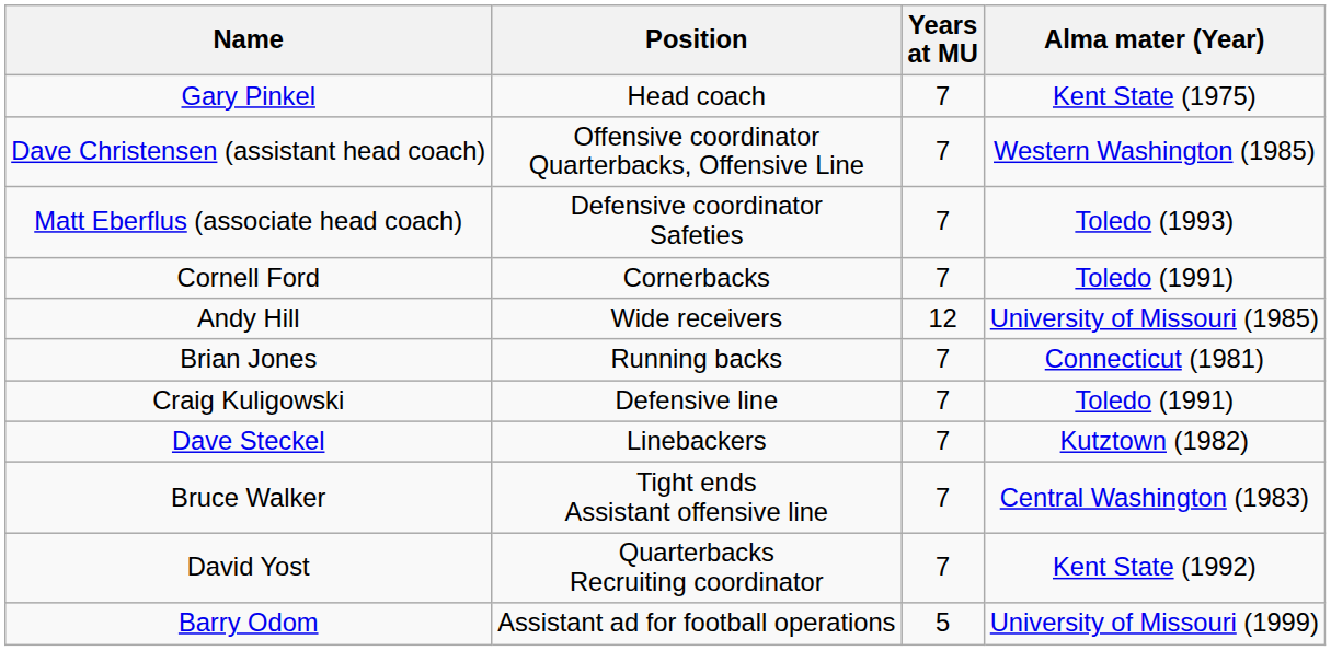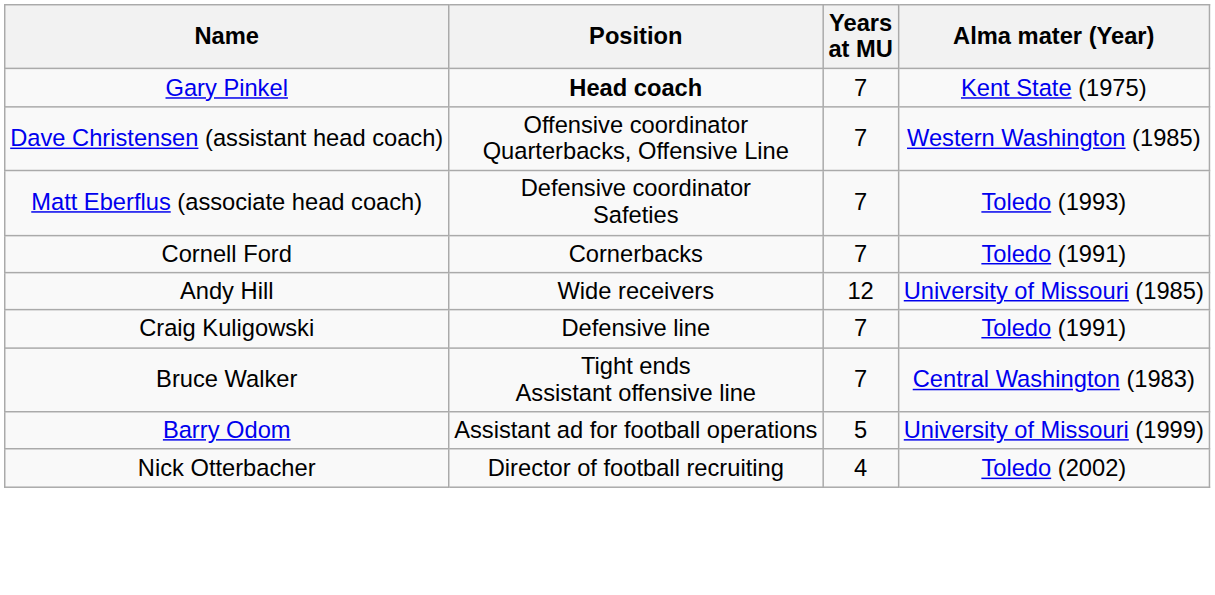Gary Pinkel | Position: normal -> bold
- row: Brian Jones | Running backs | 7 | Connecticut (1981)
- row: Dave Steckel | Linebackers | 7 | Kutztown (1982)
- row: David Yost | Quarterbacks Recruiting coordinator | 7 | Kent State (1992)
+ row: Nick Otterbacher | Director of football recruiting | 4 | Toledo (2002)
